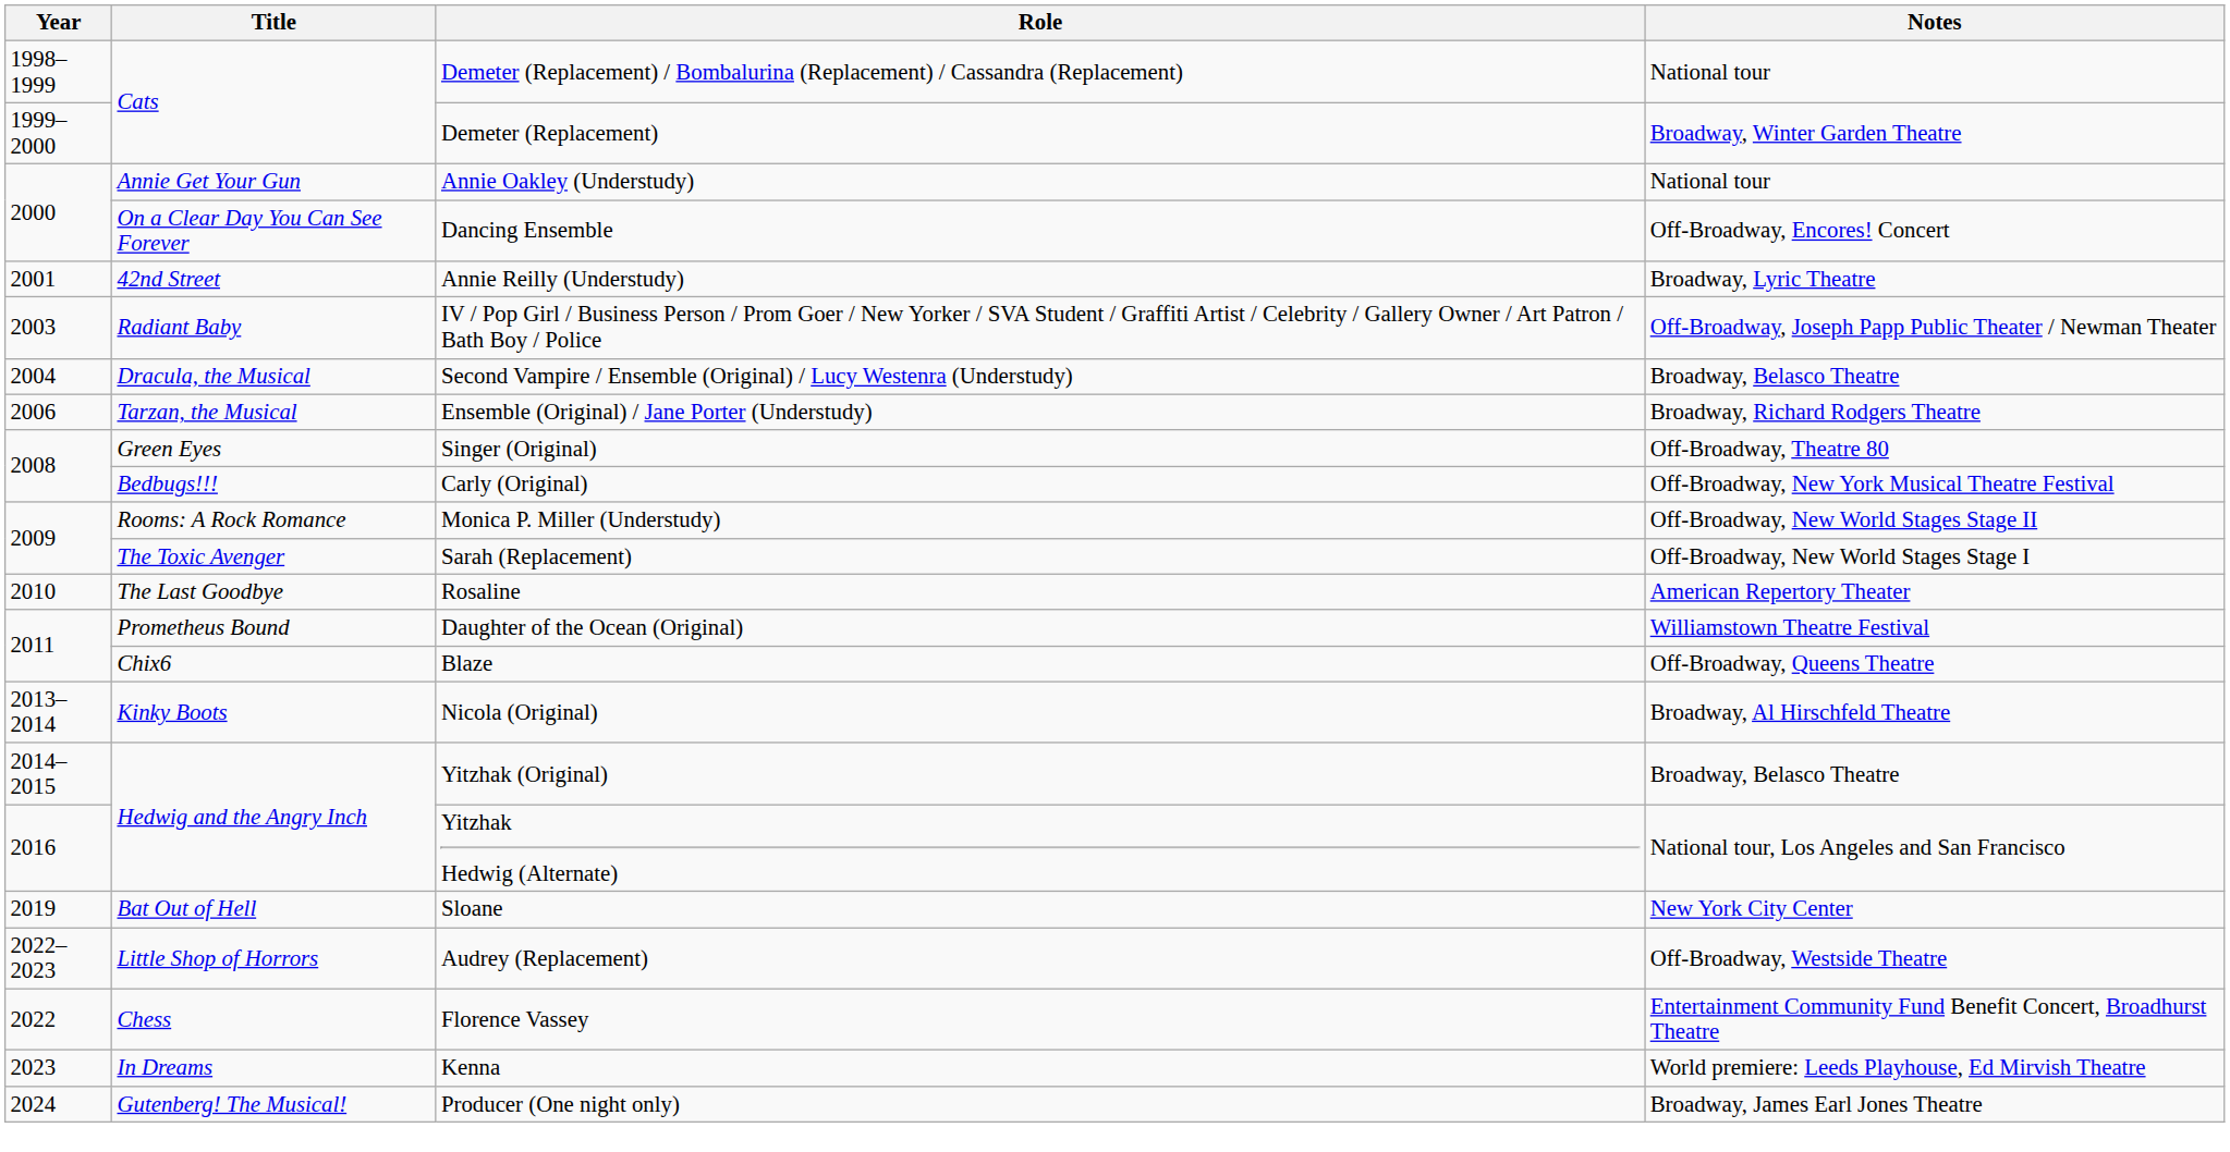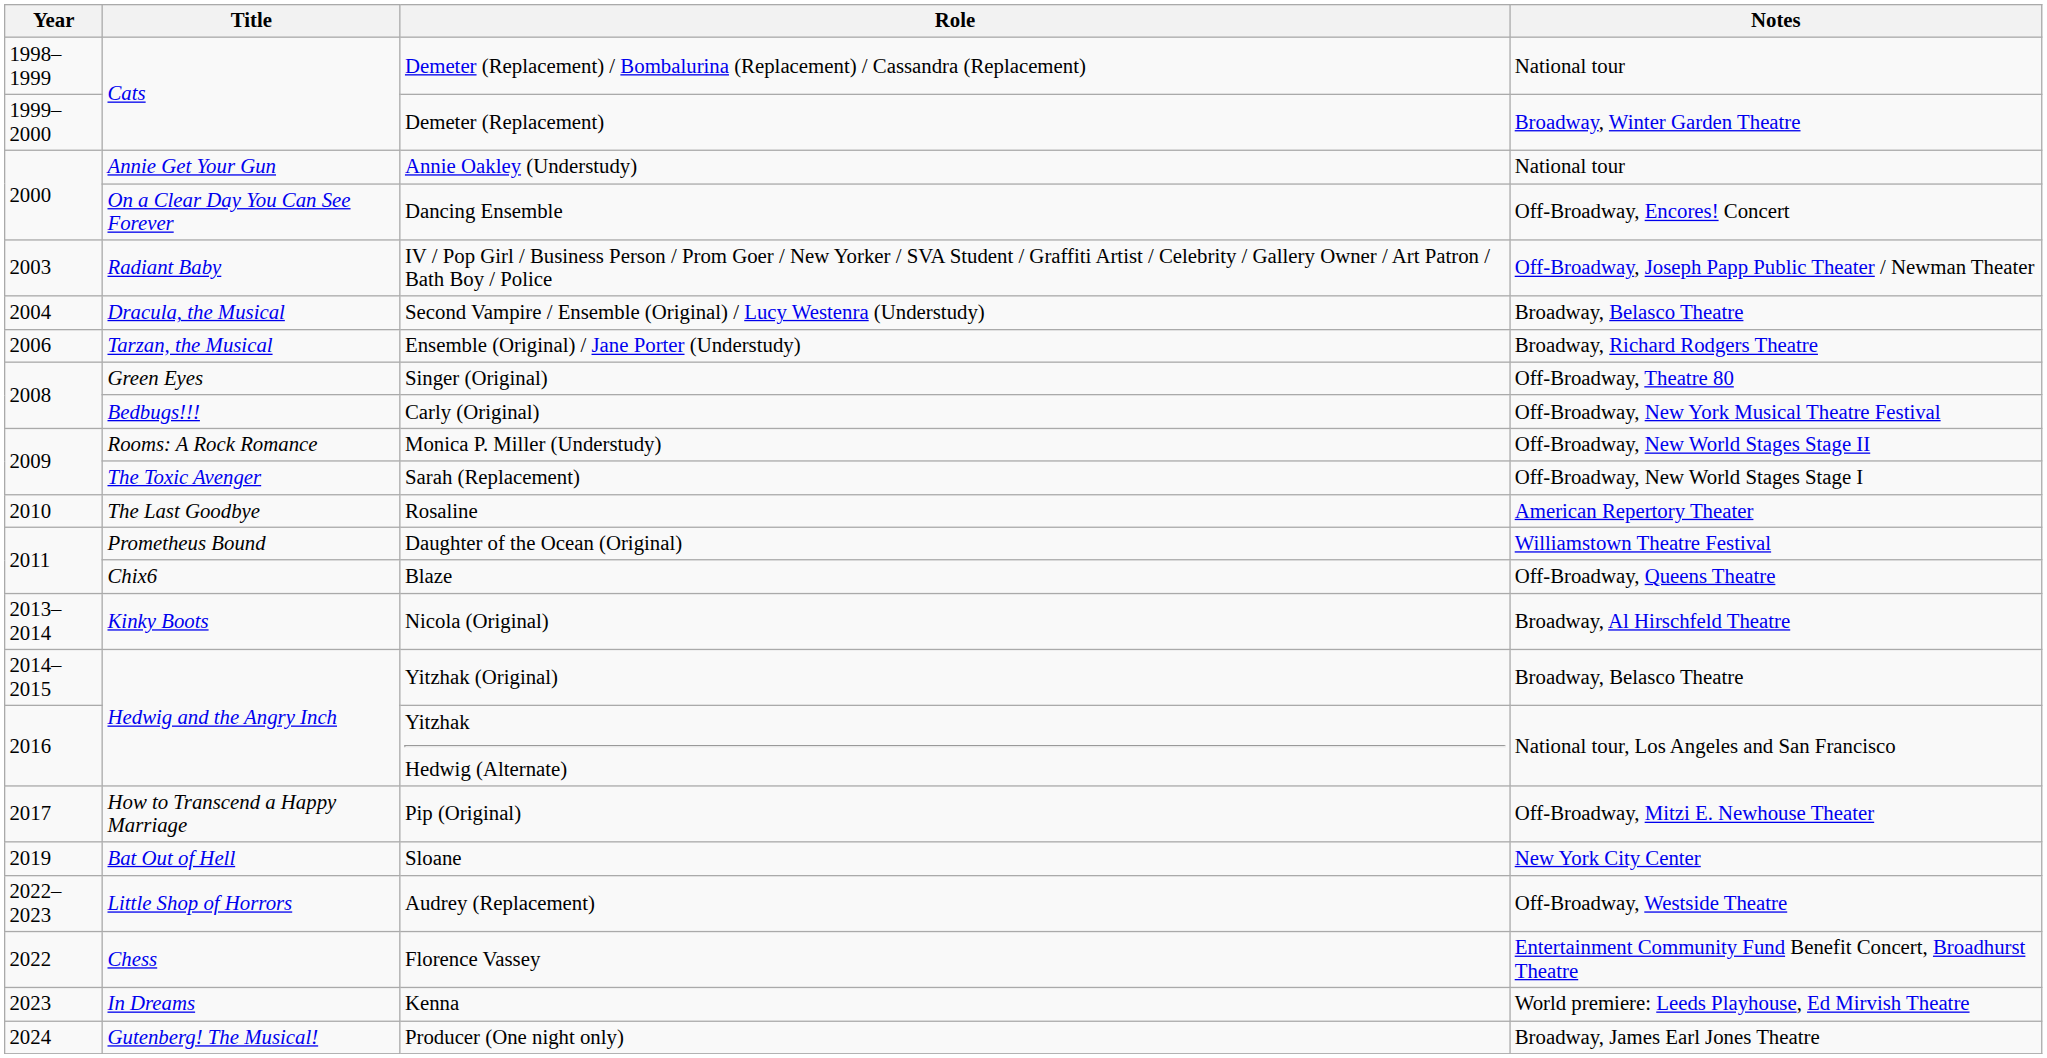- row: 2001 | 42nd Street | Annie Reilly (Understudy) | Broadway, Lyric Theatre
+ row: 2017 | How to Transcend a Happy Marriage | Pip (Original) | Off-Broadway, Mitzi E. Newhouse Theater
